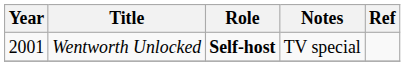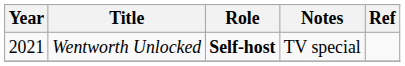Wentworth Unlocked | Year: 2001 -> 2021
